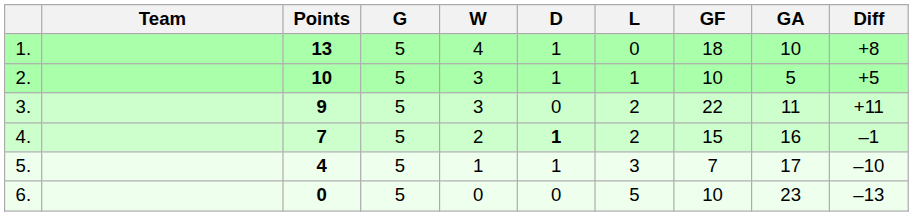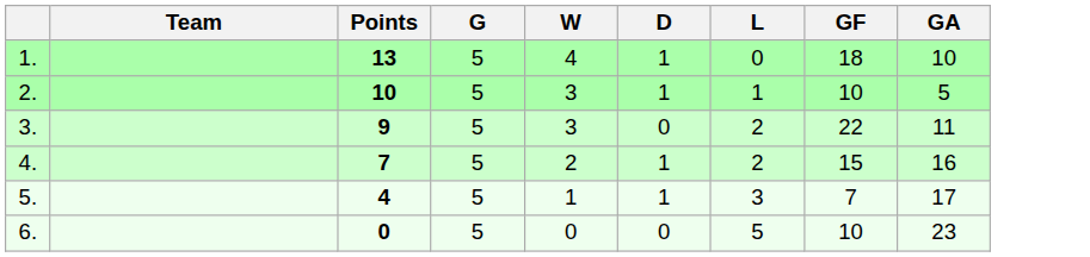- column: Diff | +8 | +5 | +11 | –1 | –10 | –13
4. | D: bold -> normal
